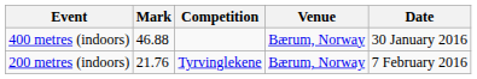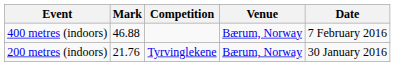400 metres (indoors) | Date: 30 January 2016 -> 7 February 2016
200 metres (indoors) | Date: 7 February 2016 -> 30 January 2016
